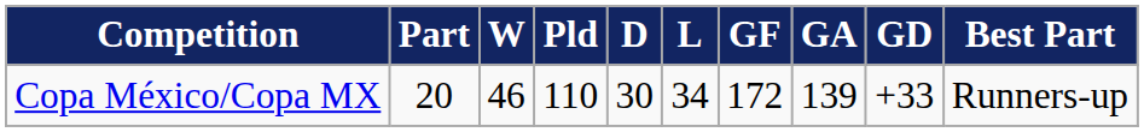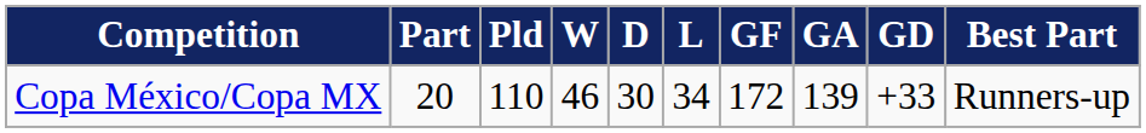columns swapped: Pld <-> W
